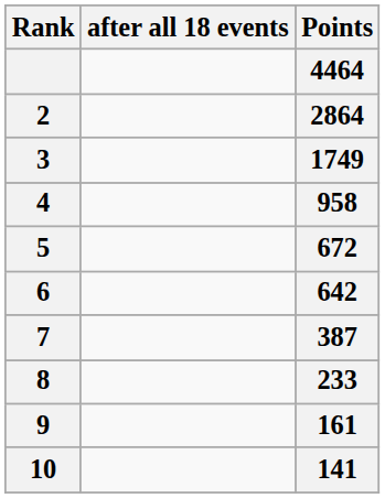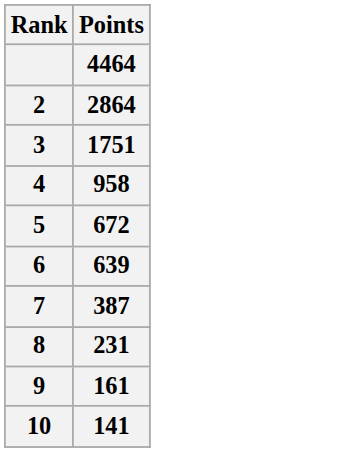- column: after all 18 events
3 | Points: 1749 -> 1751
6 | Points: 642 -> 639
8 | Points: 233 -> 231
